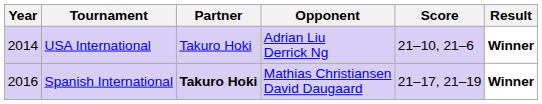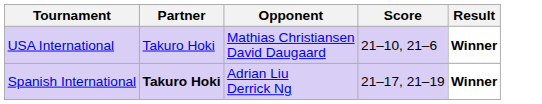- column: Year | 2014 | 2016
USA International | Opponent: Adrian Liu Derrick Ng -> Mathias Christiansen David Daugaard
Spanish International | Opponent: Mathias Christiansen David Daugaard -> Adrian Liu Derrick Ng
